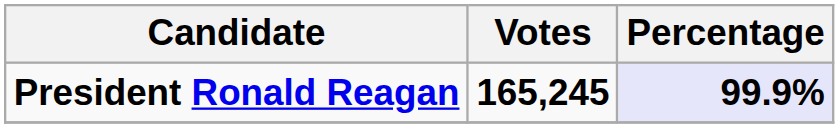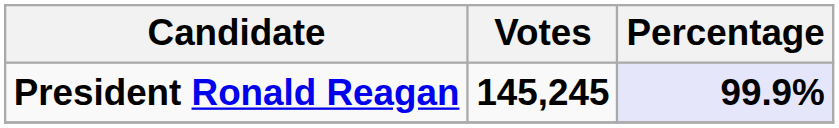President Ronald Reagan | Votes: 165,245 -> 145,245
